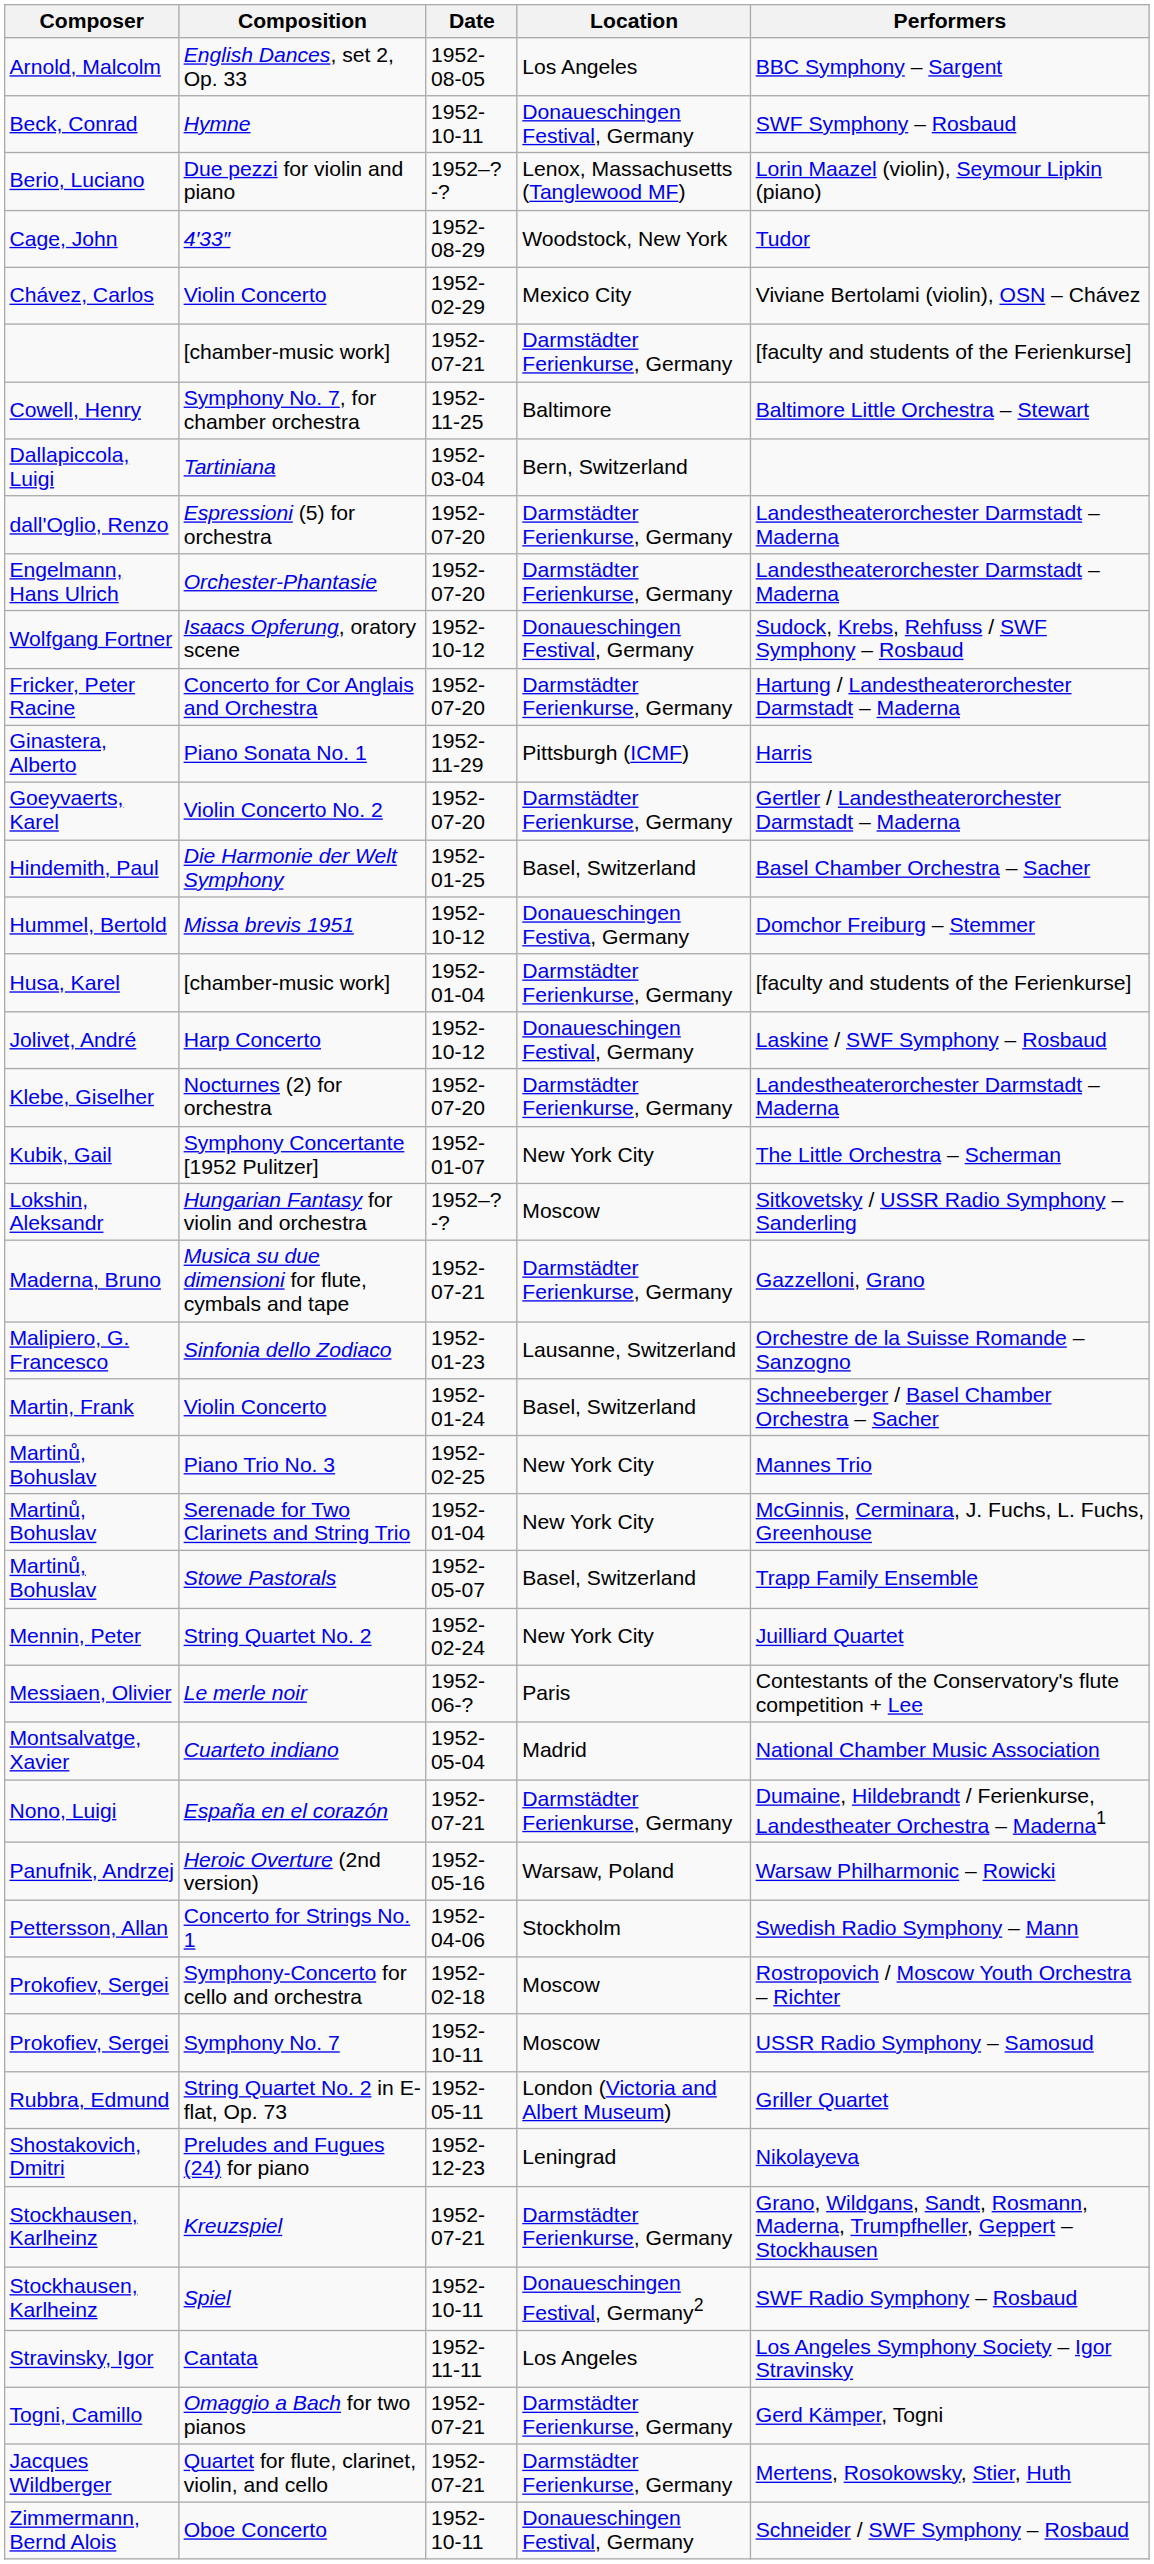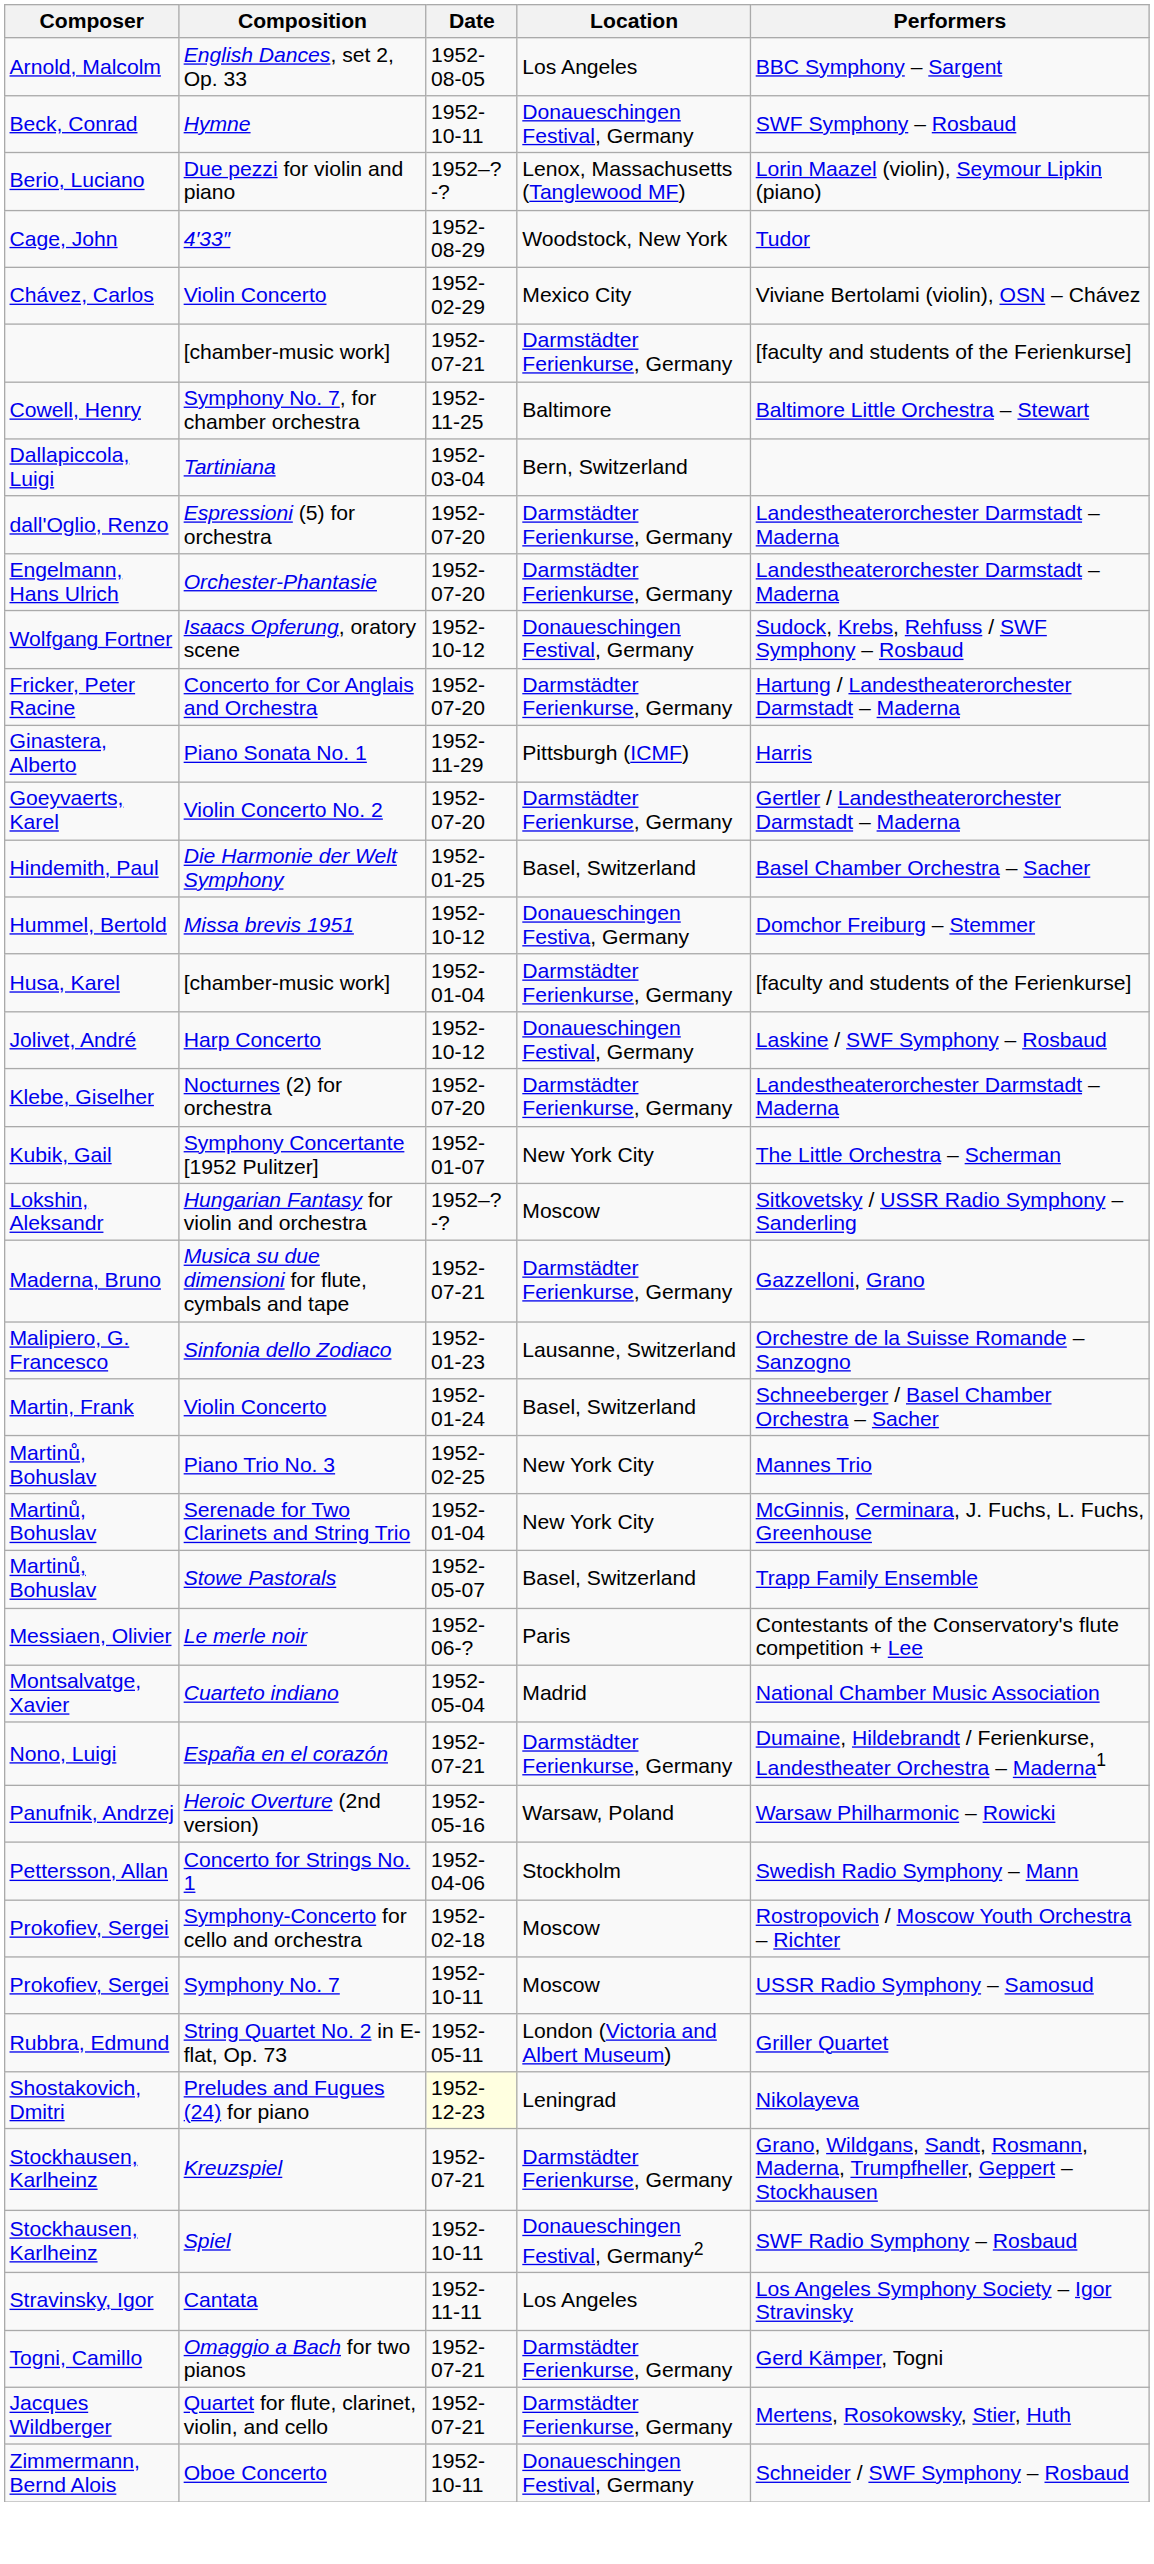- row: Mennin, Peter | String Quartet No. 2 | 1952-02-24 | New York City | Juilliard Quartet
Preludes and Fugues (24) for piano | Date: no background -> lightyellow background
